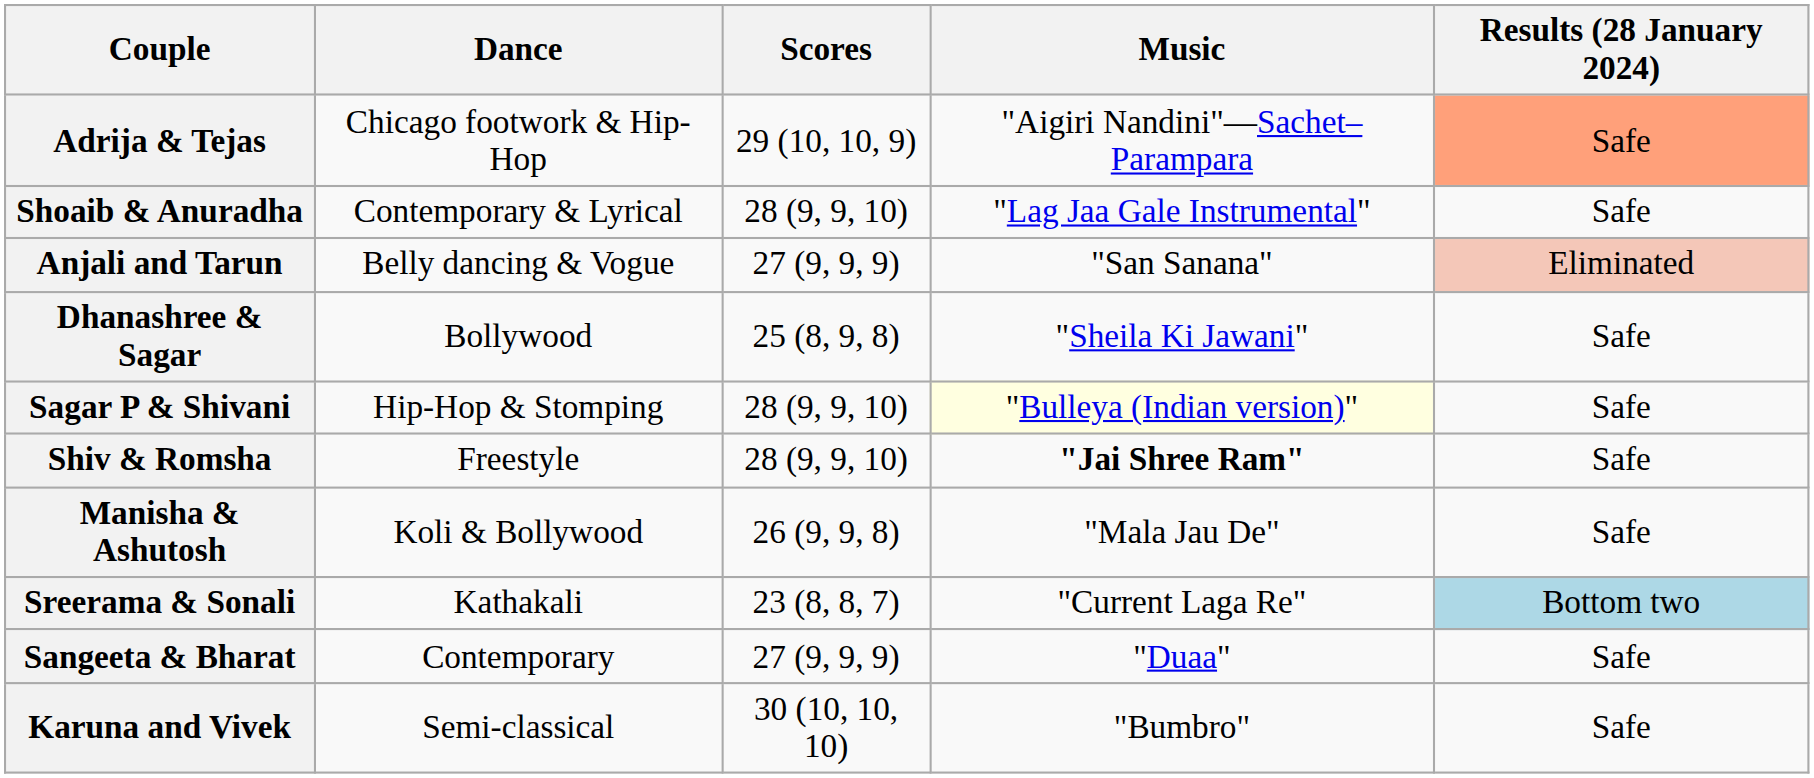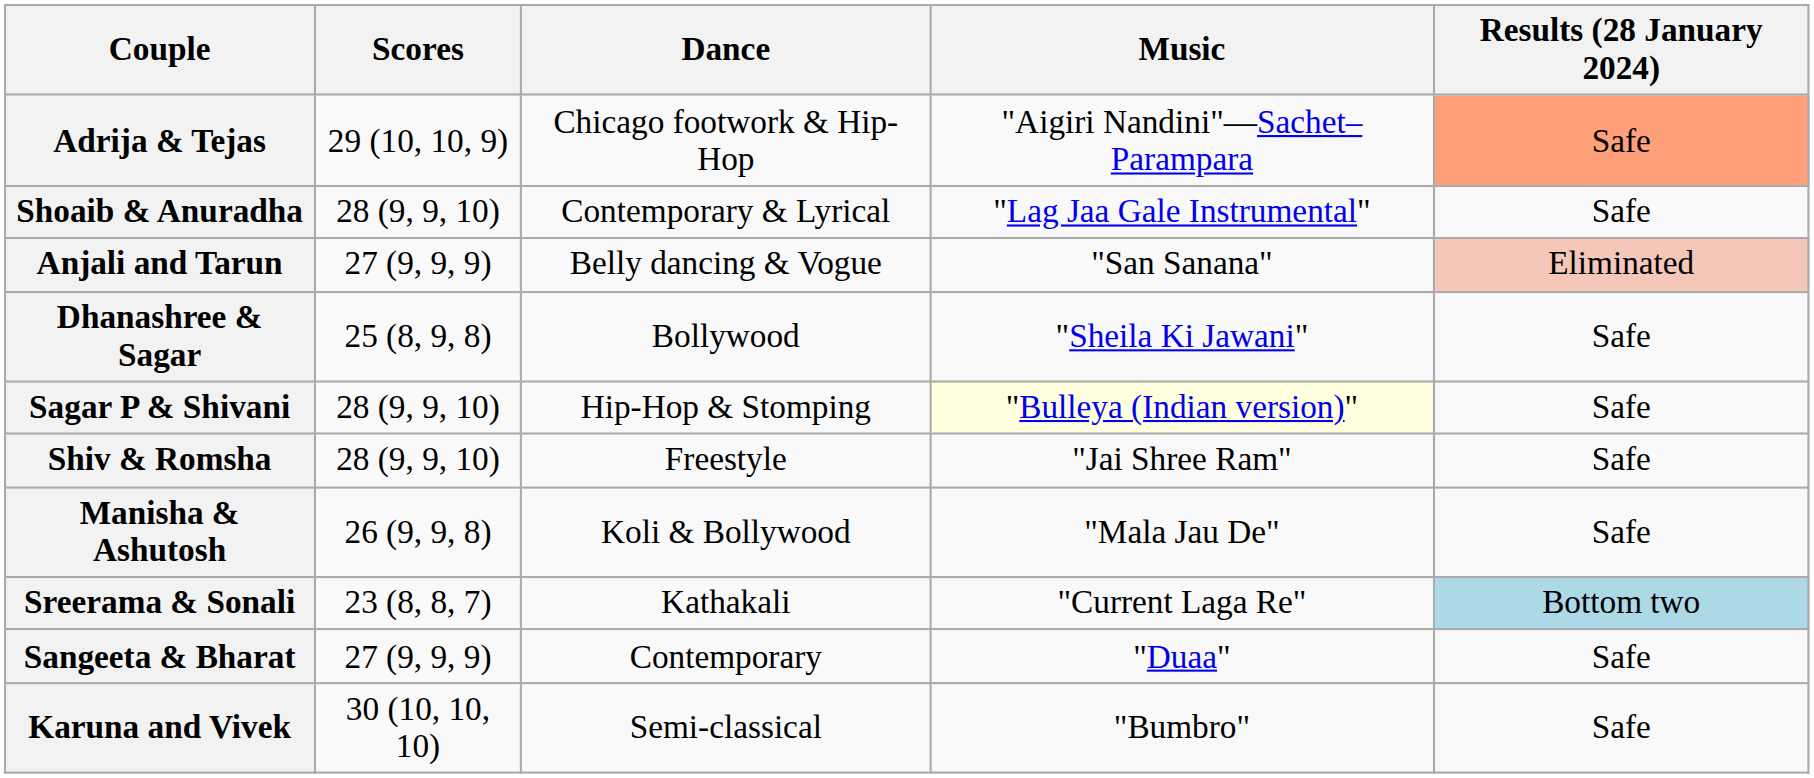columns swapped: Scores <-> Dance
Shiv & Romsha | Music: bold -> normal
